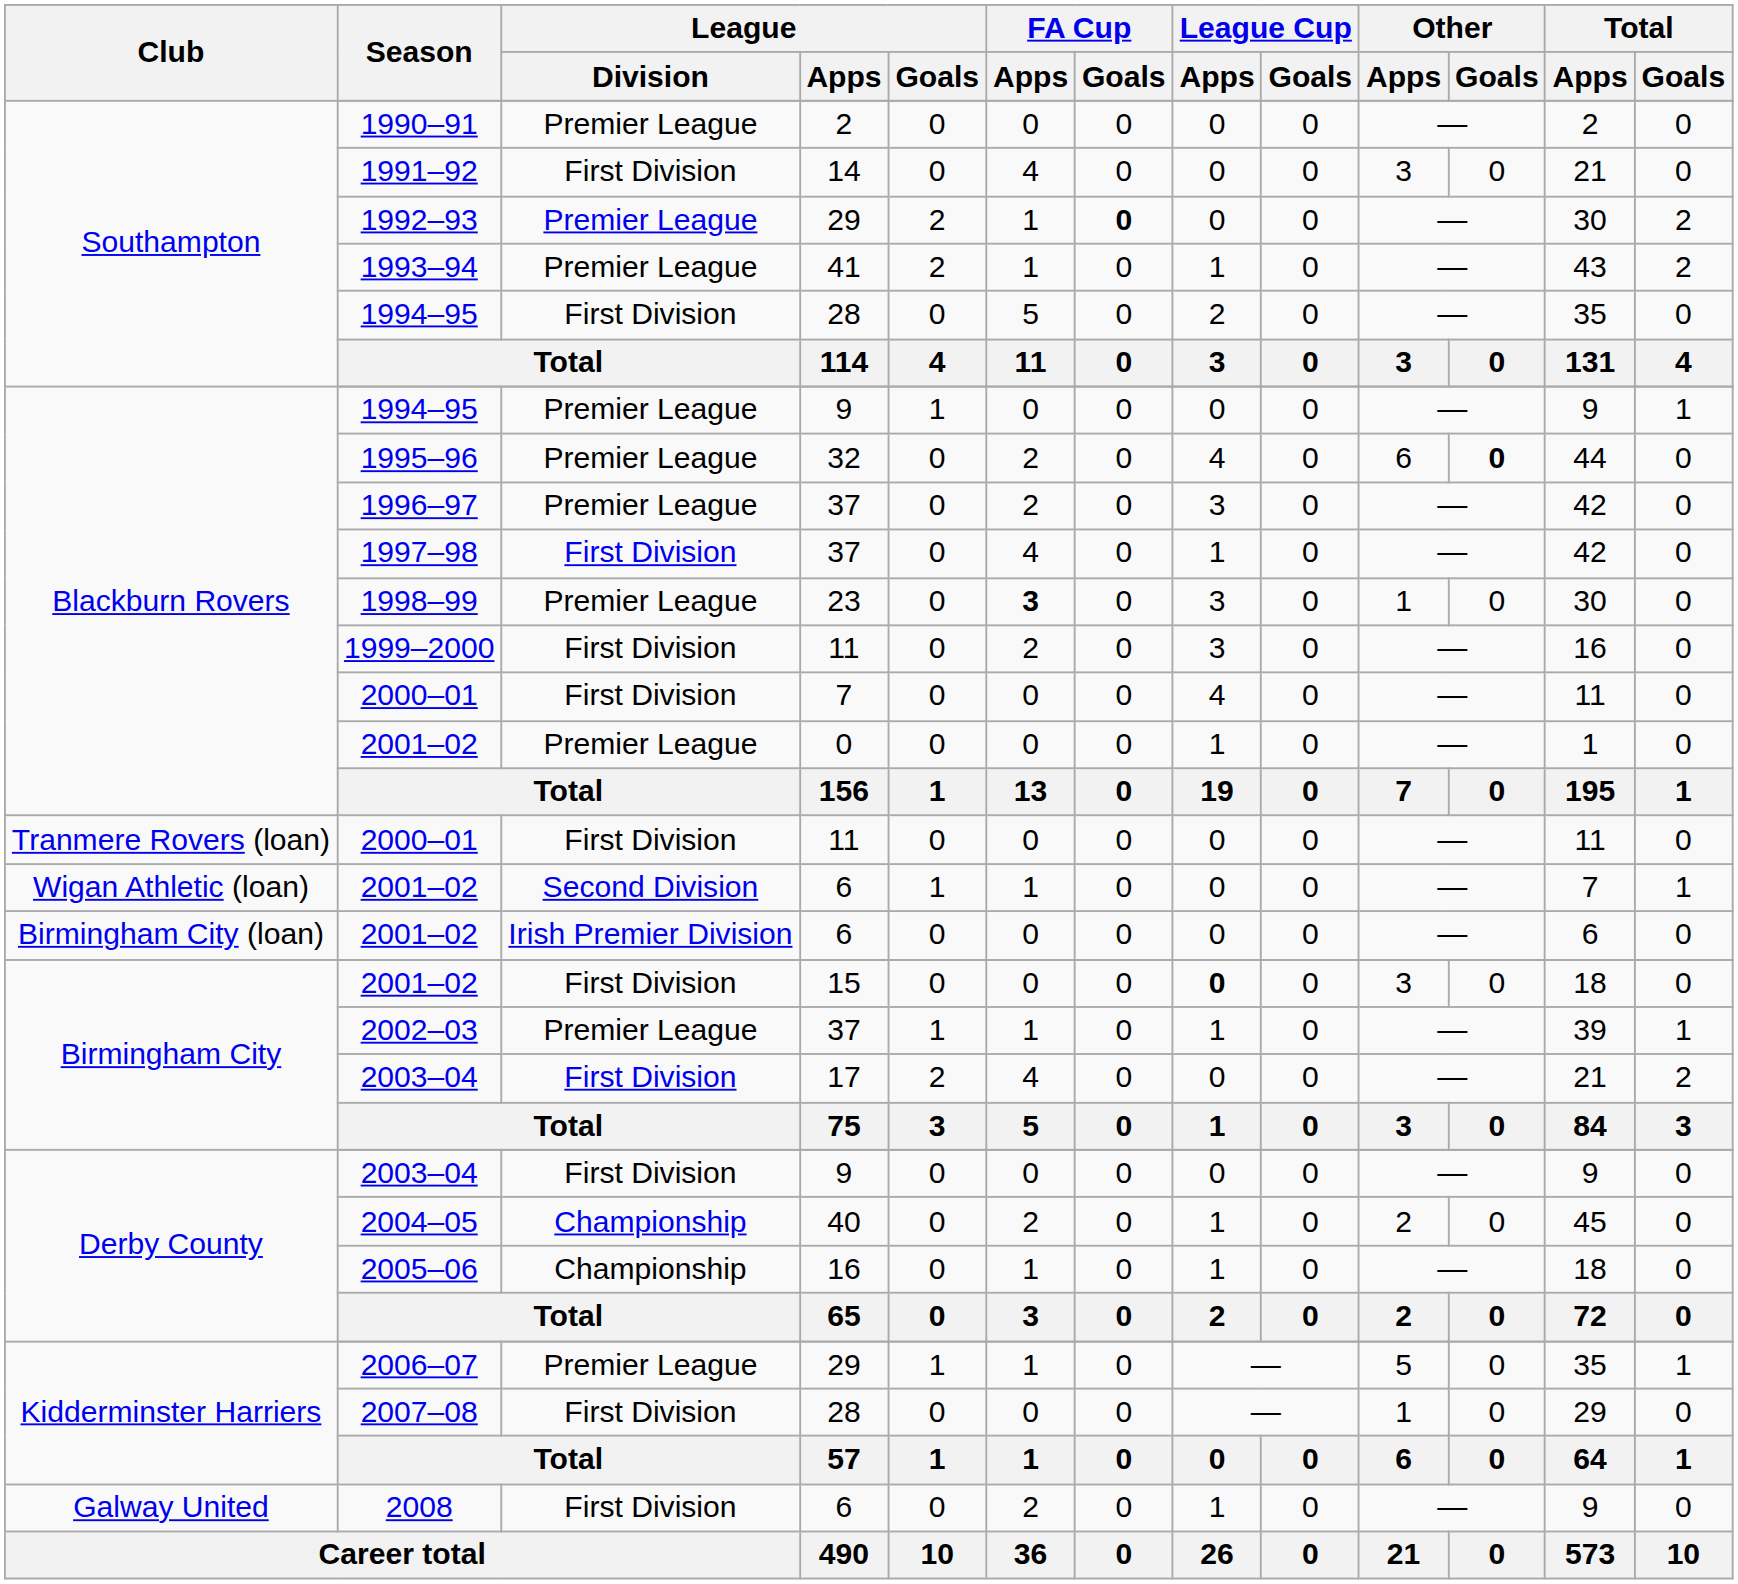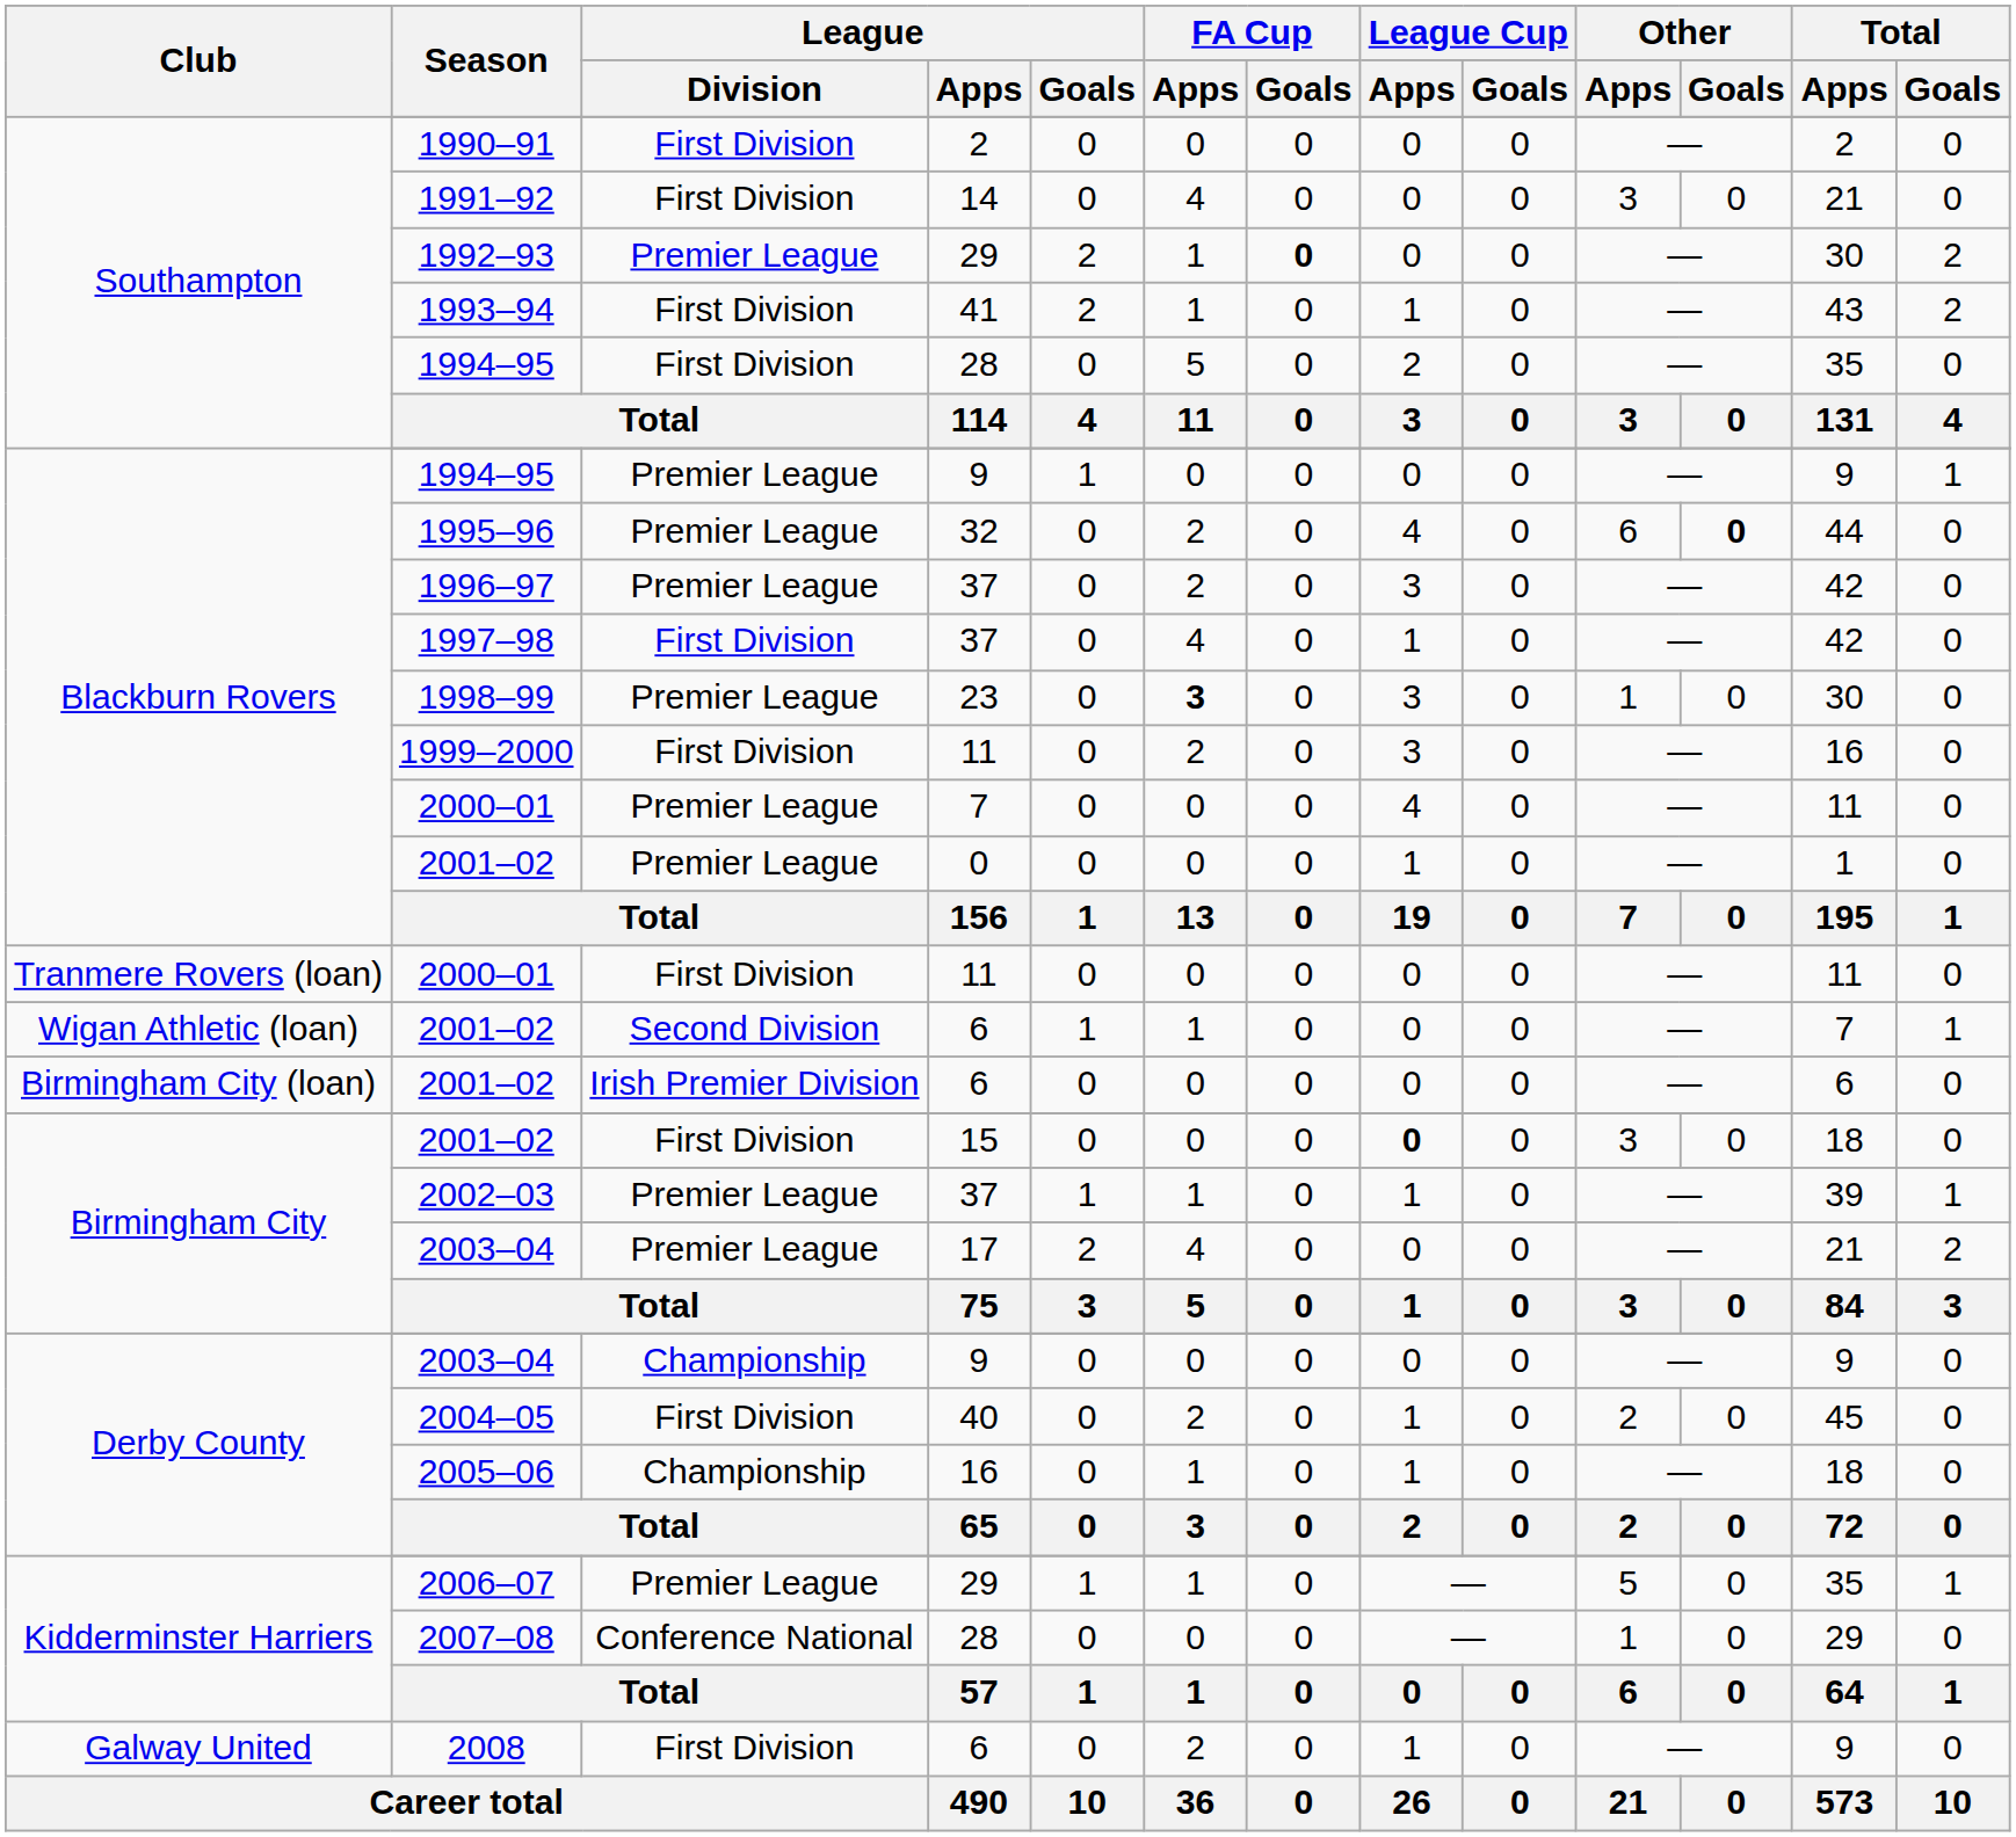1990–91 | League / Division: Premier League -> First Division
1993–94 | League / Division: Premier League -> First Division
Blackburn Rovers / 2000–01 | League / Division: First Division -> Premier League
Birmingham City / 2003–04 | League / Division: First Division -> Premier League
Derby County / 2003–04 | League / Division: First Division -> Championship
2004–05 | League / Division: Championship -> First Division
2007–08 | League / Division: First Division -> Conference National
